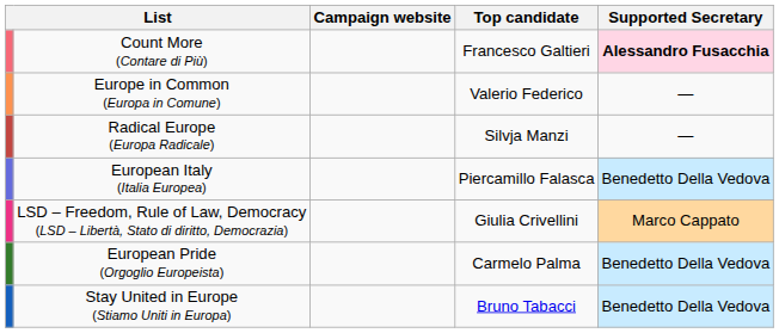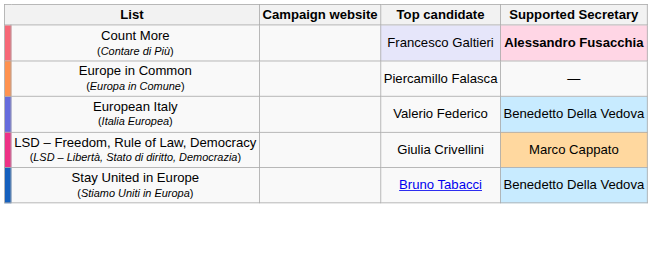Count More (Contare di Più) | Top candidate: no background -> lavender background
Europe in Common (Europa in Comune) | Top candidate: Valerio Federico -> Piercamillo Falasca
- row: Radical Europe (Europa Radicale) | Silvja Manzi | —
European Italy (Italia Europea) | Top candidate: Piercamillo Falasca -> Valerio Federico
- row: European Pride (Orgoglio Europeista) | Carmelo Palma | Benedetto Della Vedova
